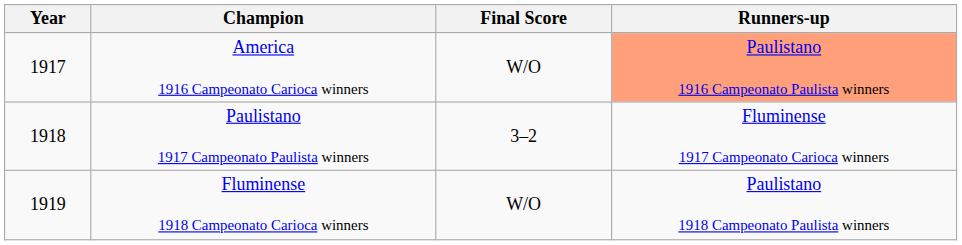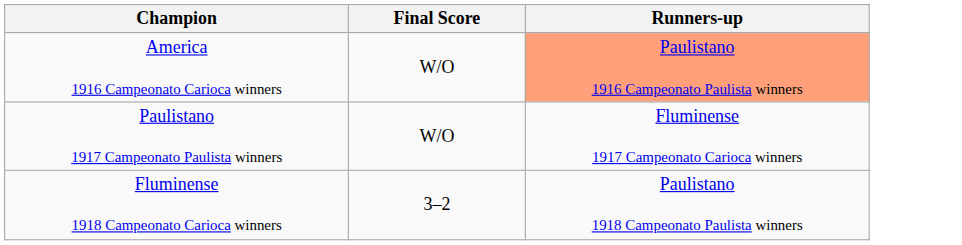- column: Year | 1917 | 1918 | 1919
Paulistano 1917 Campeonato Paulista winners | Final Score: 3–2 -> W/O
Fluminense 1918 Campeonato Carioca winners | Final Score: W/O -> 3–2
